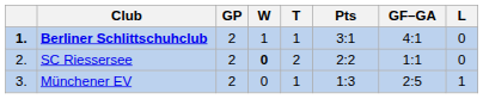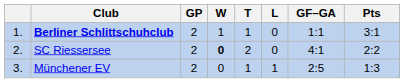columns swapped: L <-> Pts
Berliner Schlittschuhclub | column 1: bold -> normal
Berliner Schlittschuhclub | GF–GA: 4:1 -> 1:1
SC Riessersee | GF–GA: 1:1 -> 4:1
